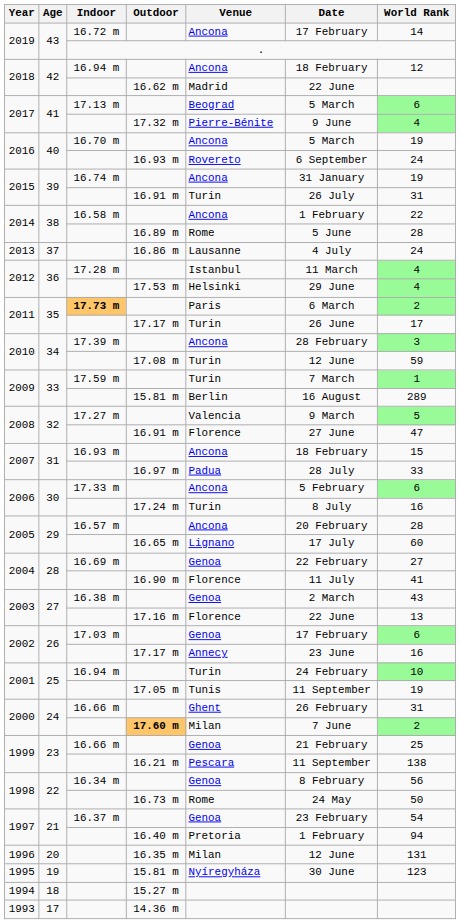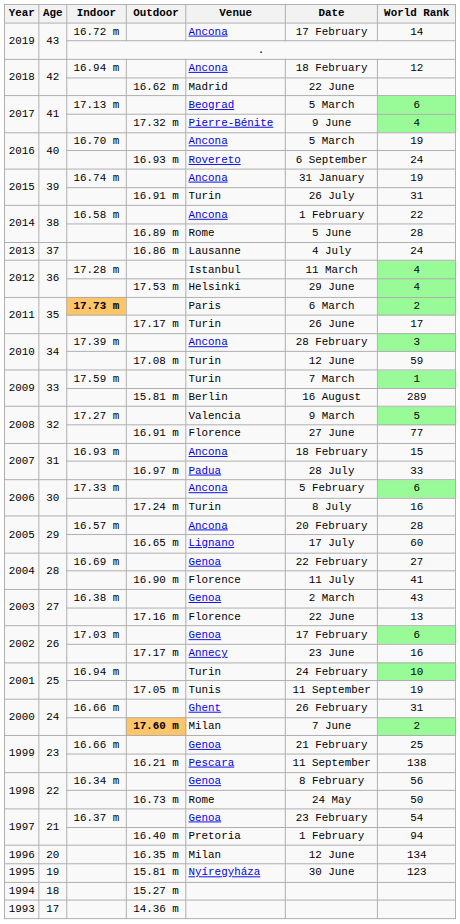2008 / 16.91 m | World Rank: 47 -> 77
1996 | World Rank: 131 -> 134
